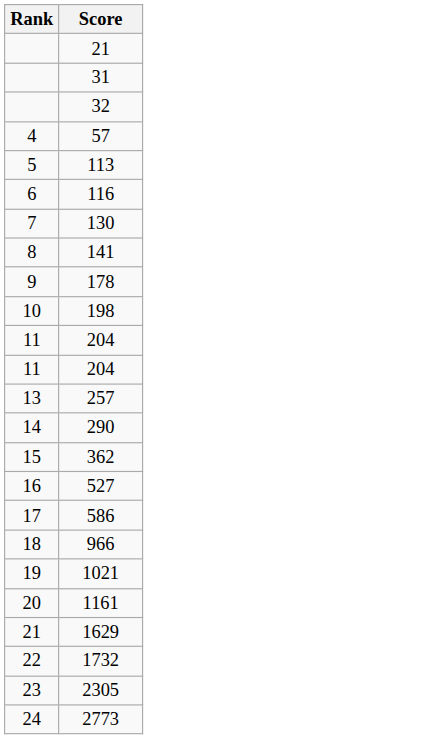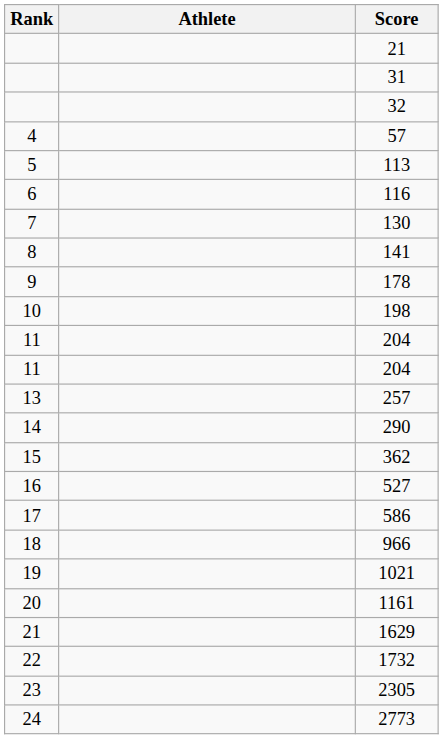+ column: Athlete
